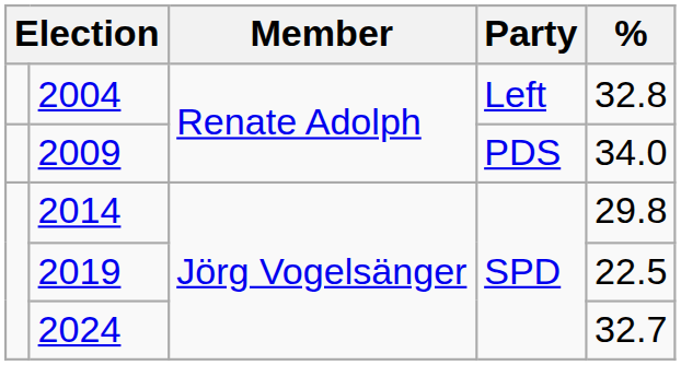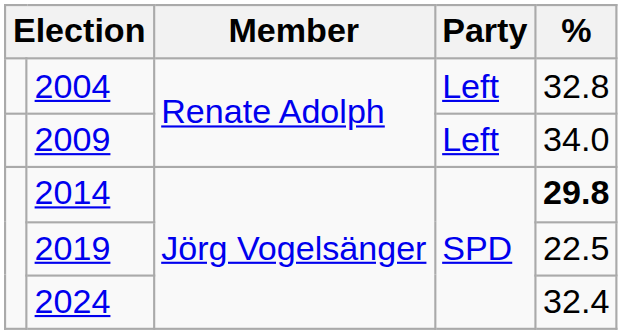2009 | Party: PDS -> Left
2014 | %: normal -> bold
2024 | %: 32.7 -> 32.4
